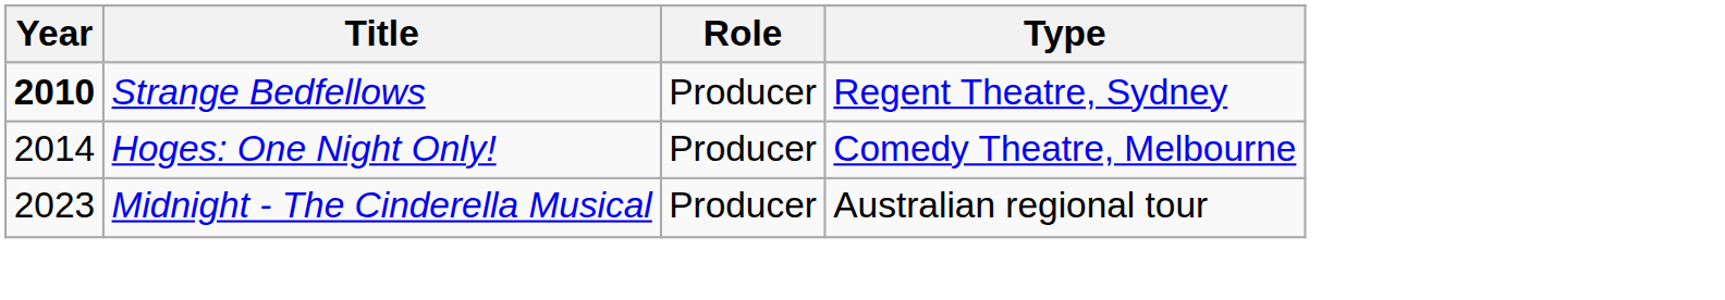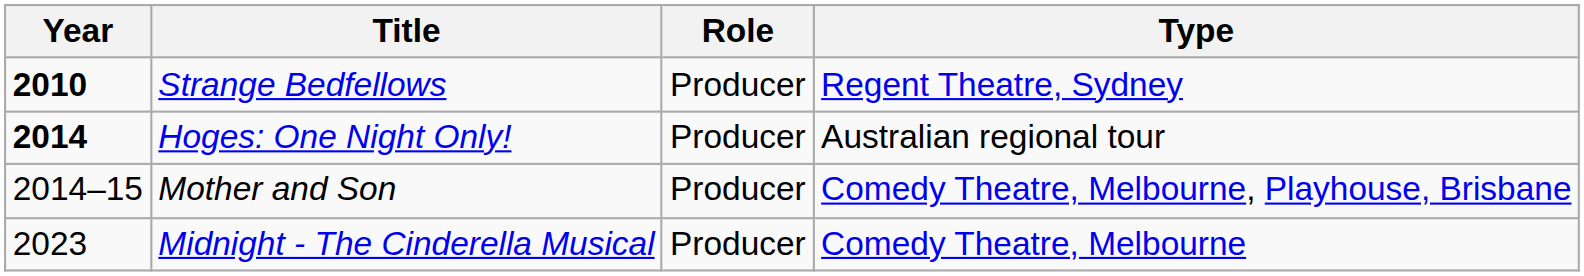Hoges: One Night Only! | Year: normal -> bold
Hoges: One Night Only! | Type: Comedy Theatre, Melbourne -> Australian regional tour
+ row: 2014–15 | Mother and Son | Producer | Comedy Theatre, Melbourne, Playhouse, Brisbane
Midnight - The Cinderella Musical | Type: Australian regional tour -> Comedy Theatre, Melbourne
